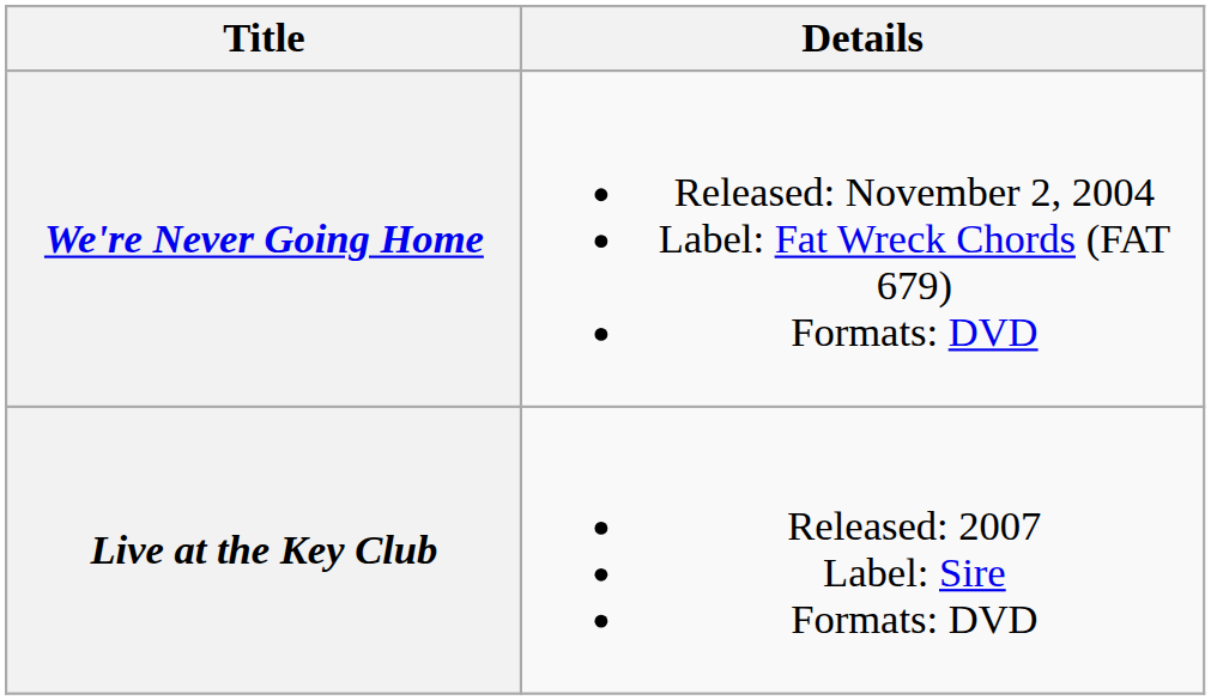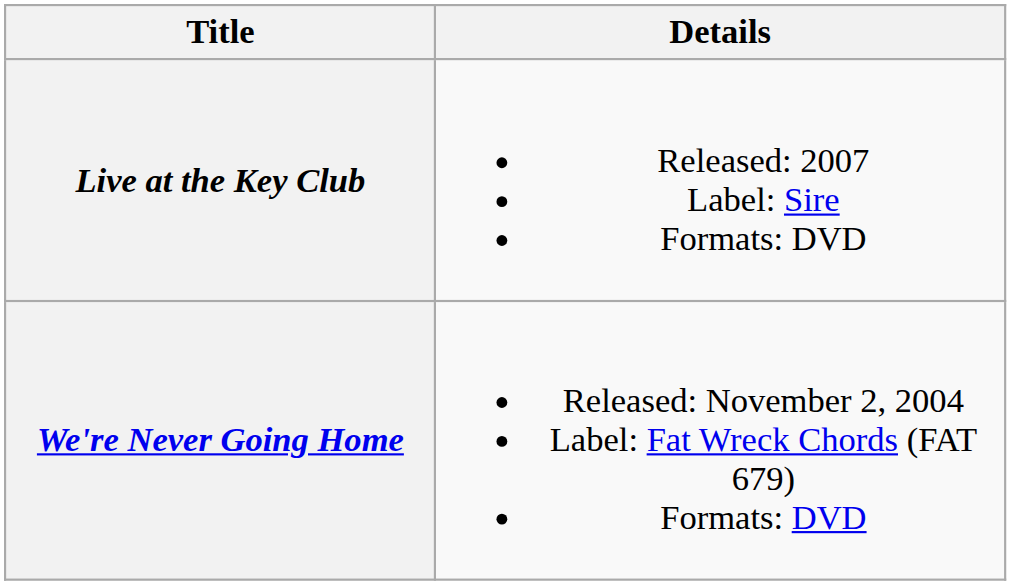rows swapped: We're Never Going Home <-> Live at the Key Club
